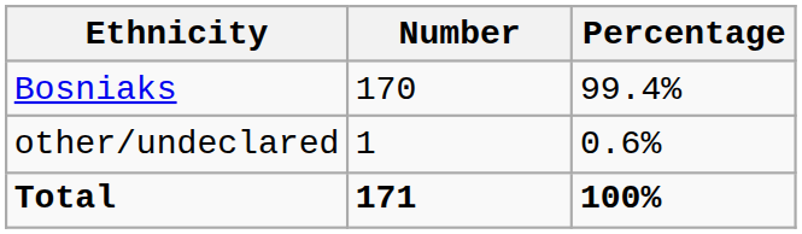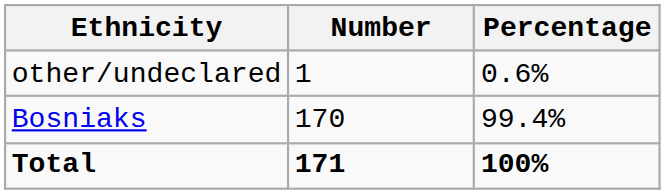rows swapped: Bosniaks <-> other/undeclared
